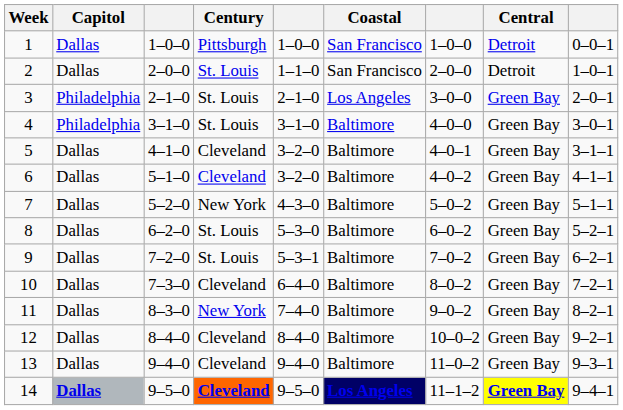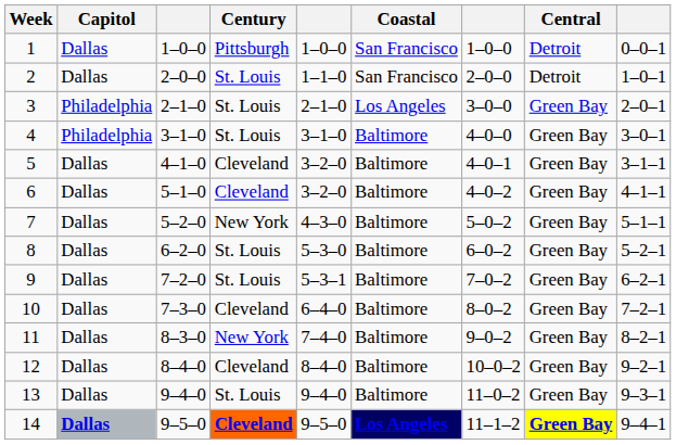13 | Century: Cleveland -> St. Louis
